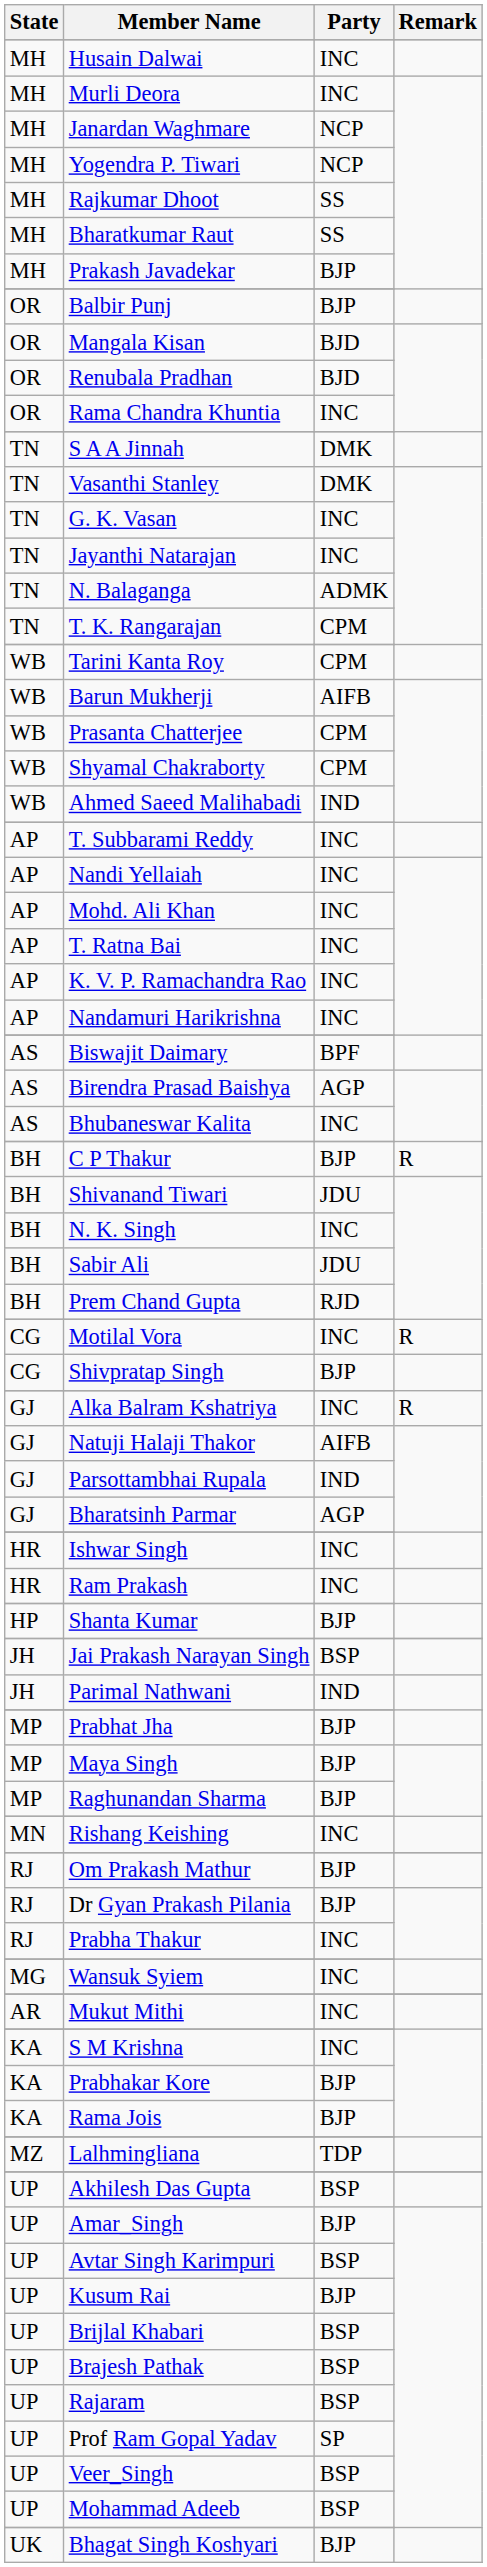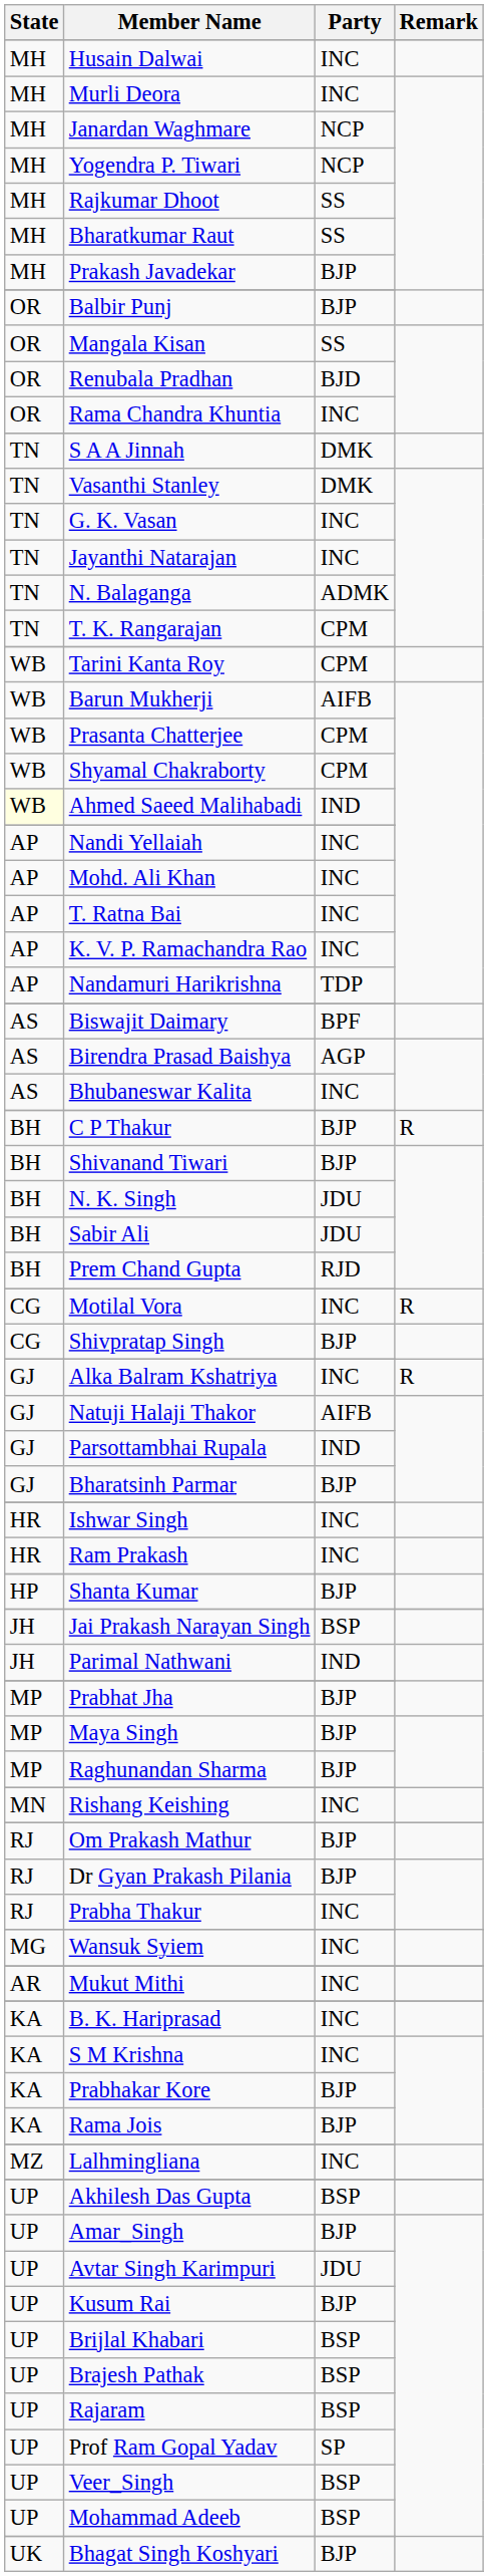Mangala Kisan | Party: BJD -> SS
Ahmed Saeed Malihabadi | State: no background -> lightyellow background
- row: AP | T. Subbarami Reddy | INC
Nandamuri Harikrishna | Party: INC -> TDP
Shivanand Tiwari | Party: JDU -> BJP
N. K. Singh | Party: INC -> JDU
Bharatsinh Parmar | Party: AGP -> BJP
+ row: KA | B. K. Hariprasad | INC
Lalhmingliana | Party: TDP -> INC
Avtar Singh Karimpuri | Party: BSP -> JDU
